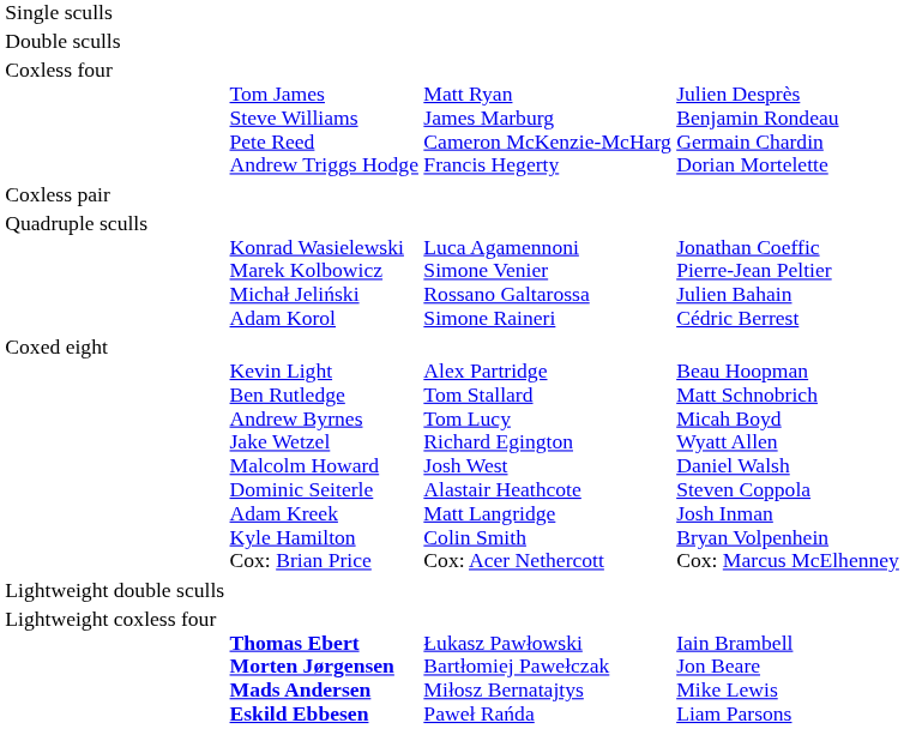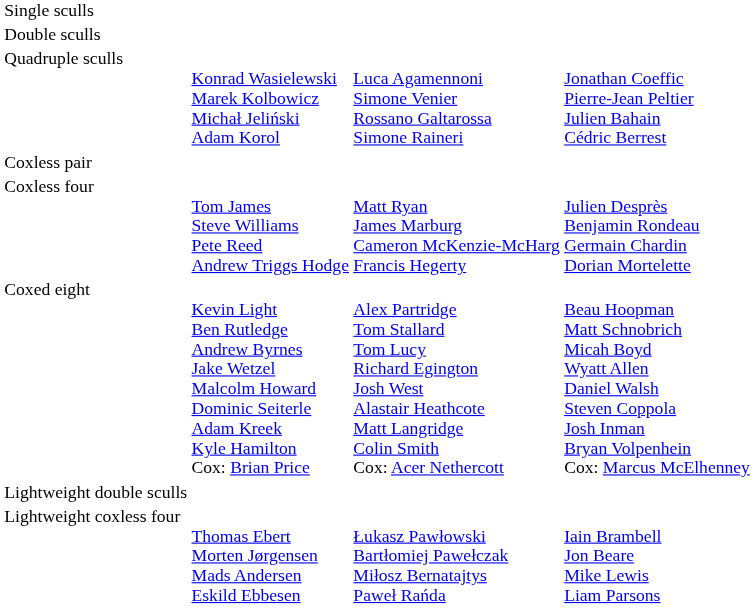rows swapped: Quadruple sculls <-> Coxless four
Lightweight coxless four | column 2: bold -> normal
